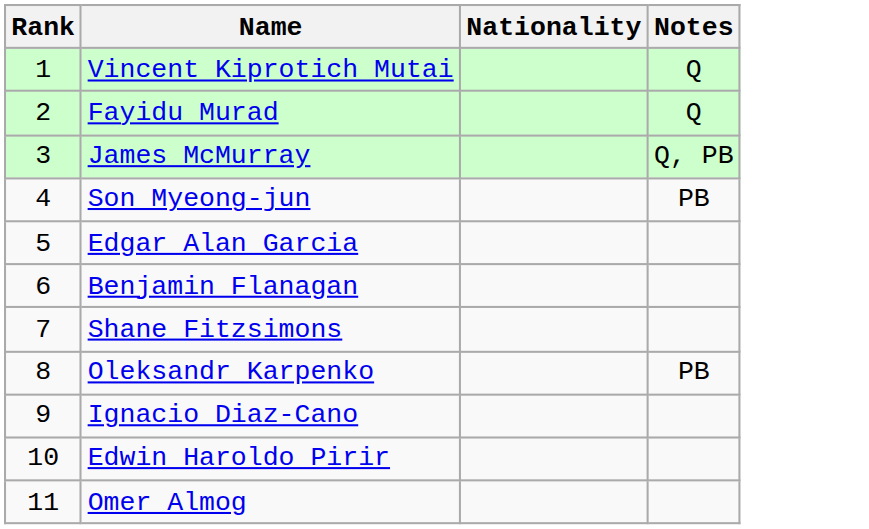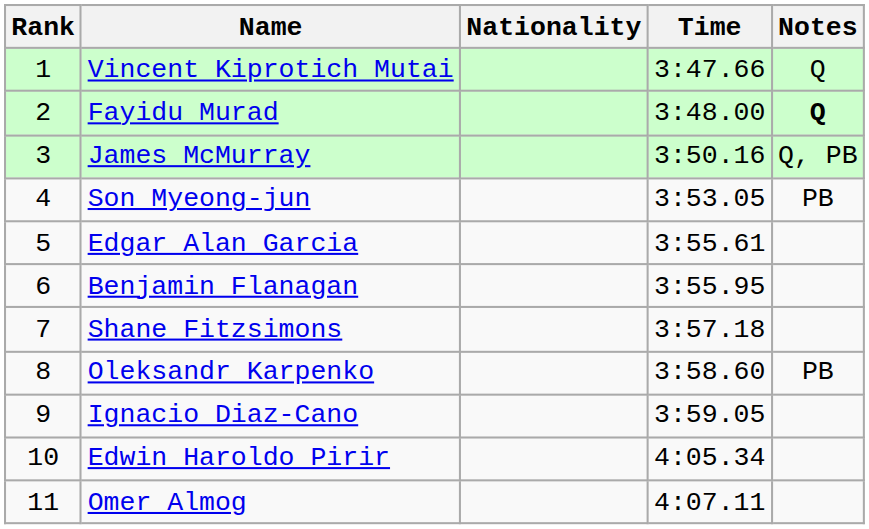+ column: Time | 3:47.66 | 3:48.00 | 3:50.16 | 3:53.05 | 3:55.61 | 3:55.95 | 3:57.18 | 3:58.60 | 3:59.05 | 4:05.34 | 4:07.11
Fayidu Murad | Notes: normal -> bold
